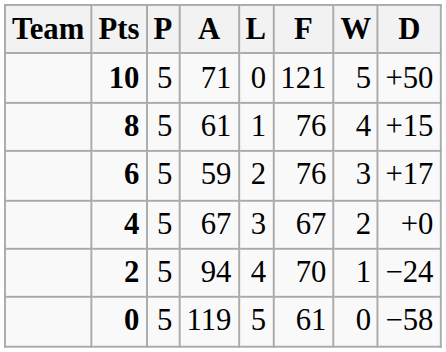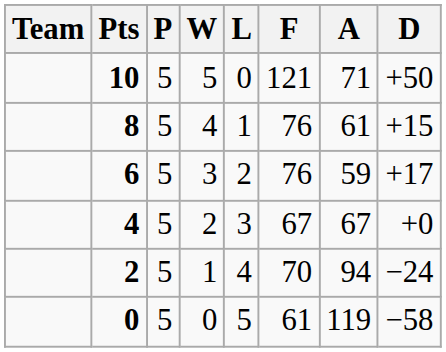columns swapped: W <-> A
